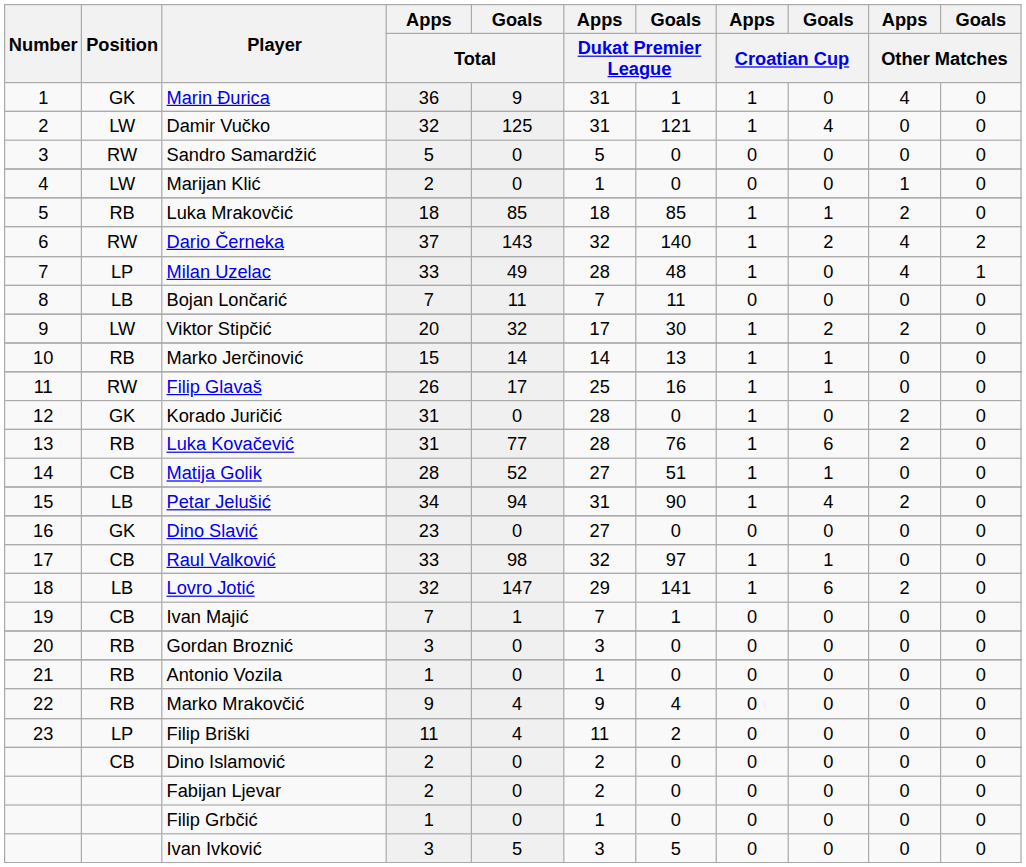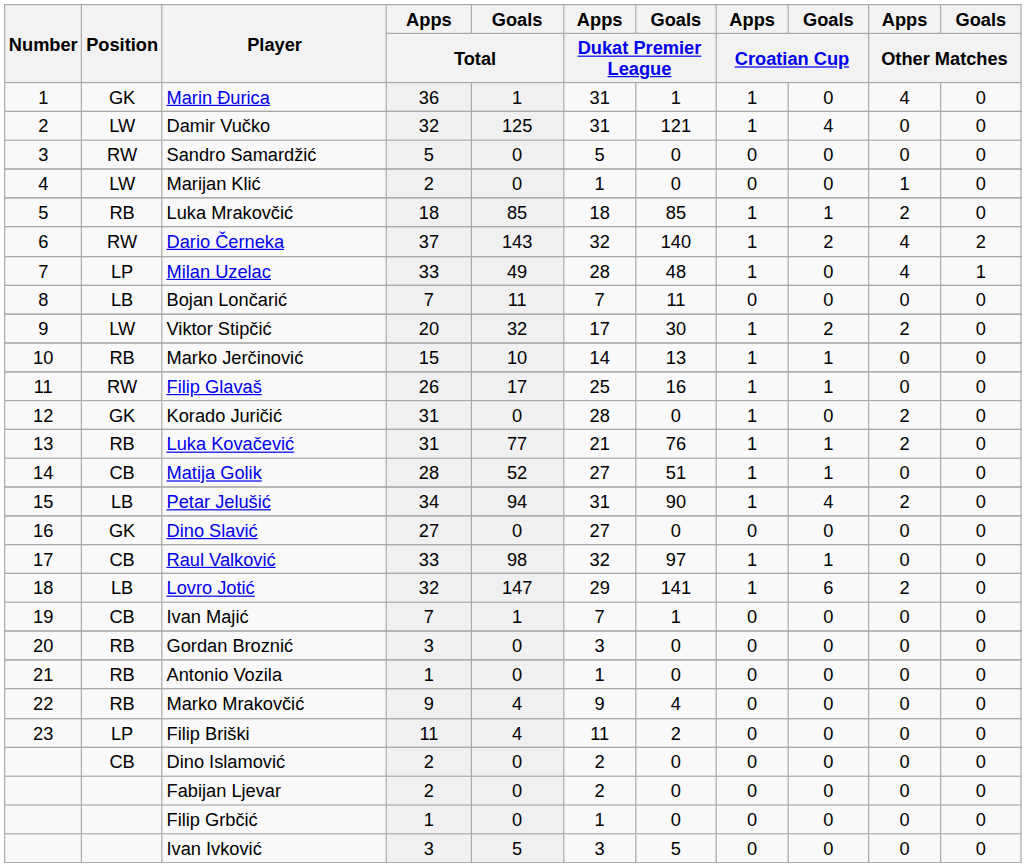Marin Đurica | Goals / Total: 9 -> 1
Marko Jerčinović | Goals / Total: 14 -> 10
Luka Kovačević | Apps / Dukat Premier League: 28 -> 21
Luka Kovačević | Goals / Croatian Cup: 6 -> 1
Dino Slavić | Apps / Total: 23 -> 27
